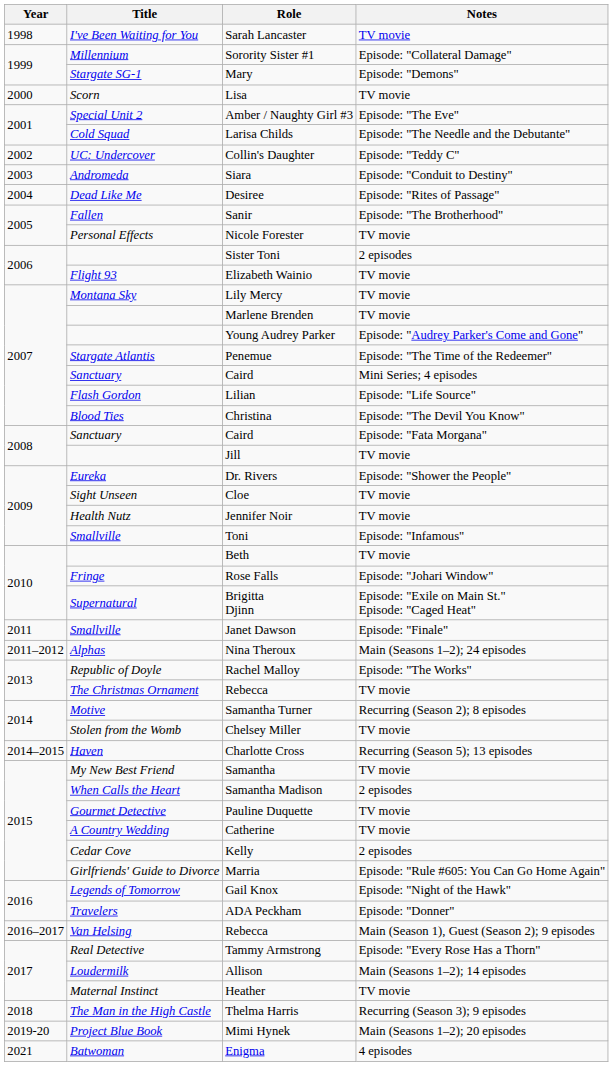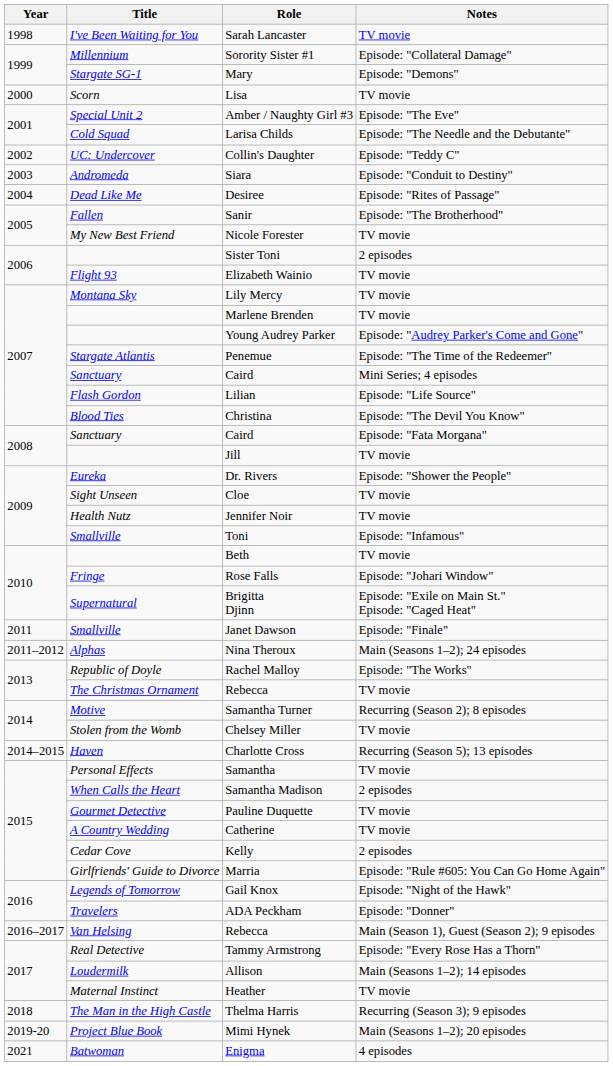Nicole Forester | Title: Personal Effects -> My New Best Friend
Samantha | Title: My New Best Friend -> Personal Effects
